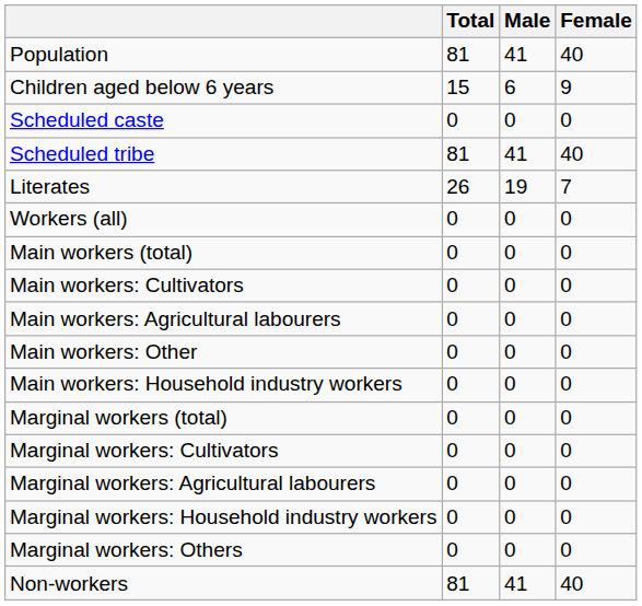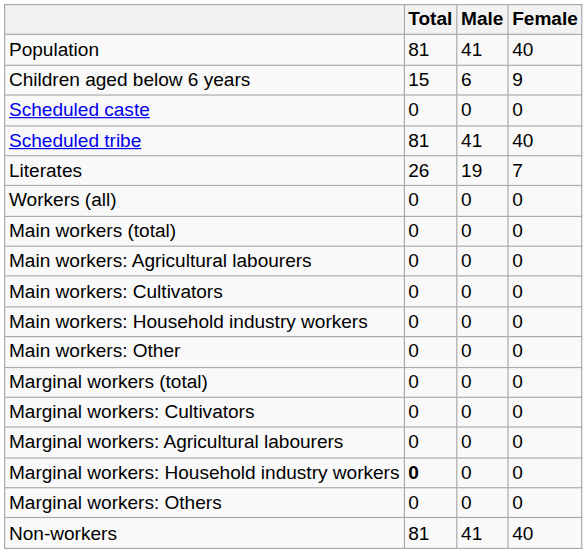rows swapped: Main workers: Cultivators <-> Main workers: Agricultural labourers
rows swapped: Main workers: Household industry workers <-> Main workers: Other
Marginal workers: Household industry workers | Total: normal -> bold
